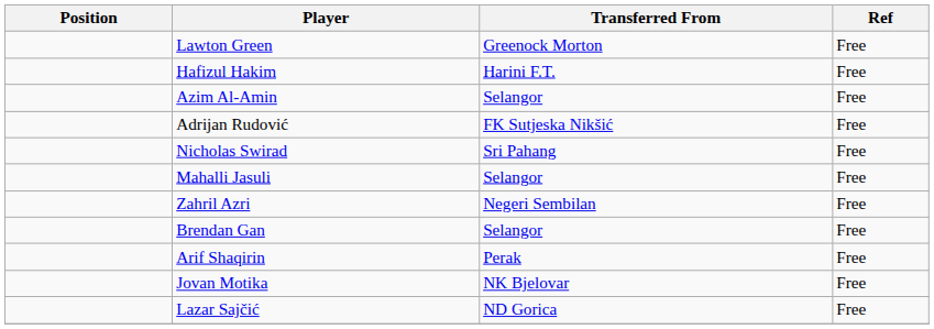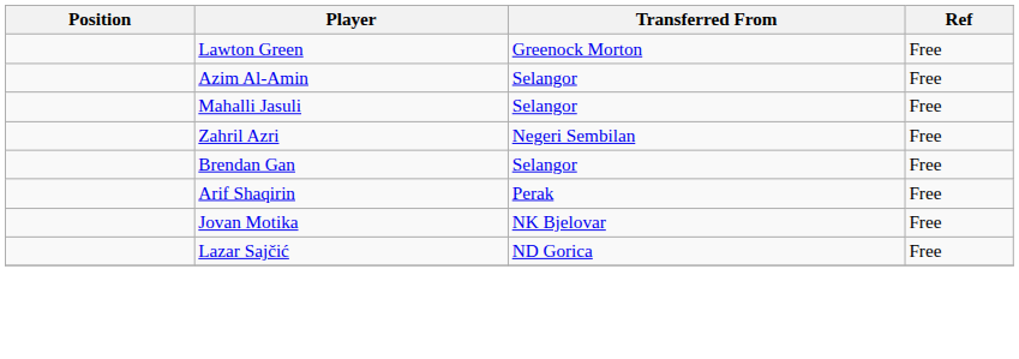- row: Hafizul Hakim | Harini F.T. | Free
- row: Adrijan Rudović | FK Sutjeska Nikšić | Free
- row: Nicholas Swirad | Sri Pahang | Free
